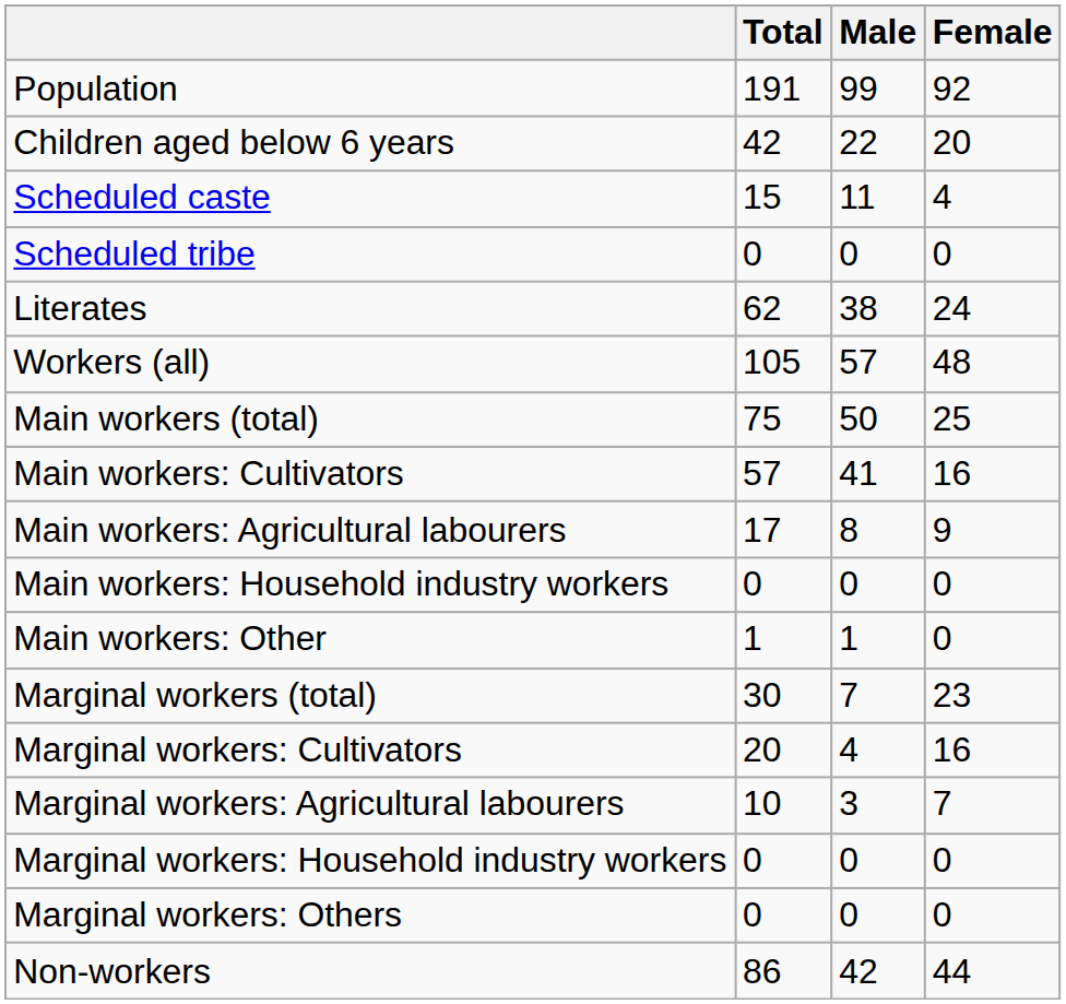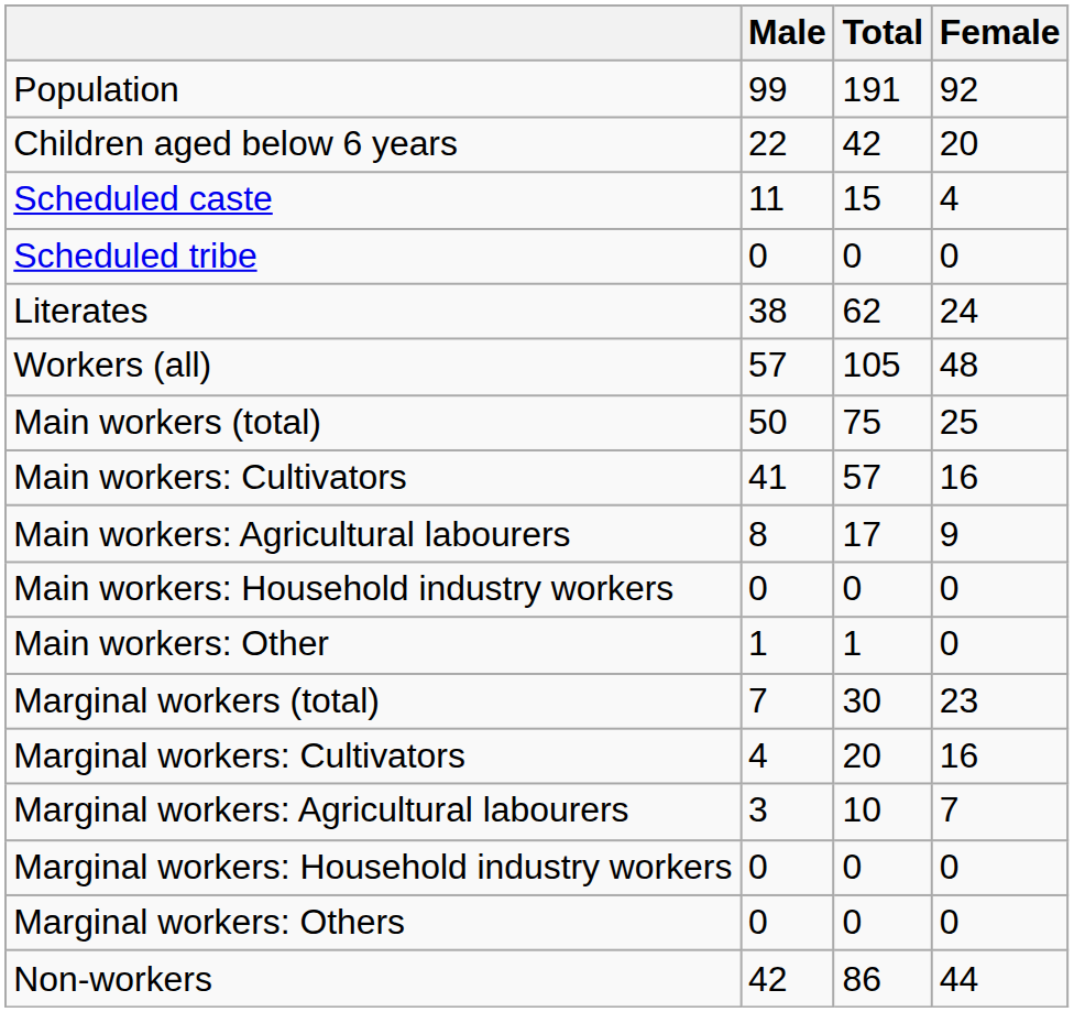columns swapped: Total <-> Male
